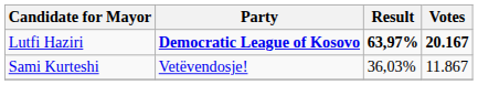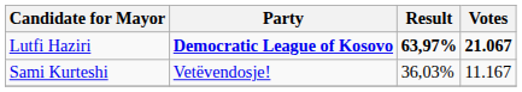Lutfi Haziri | Votes: 20.167 -> 21.067
Sami Kurteshi | Votes: 11.867 -> 11.167
